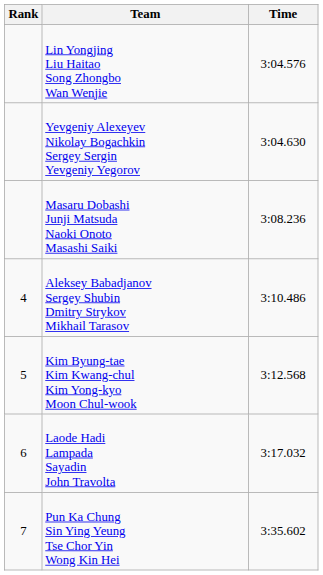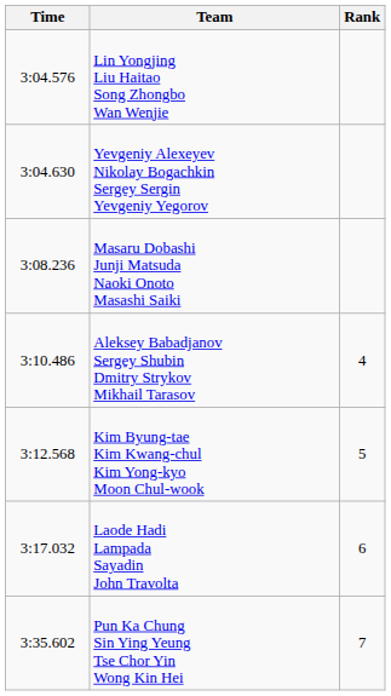columns swapped: Rank <-> Time
